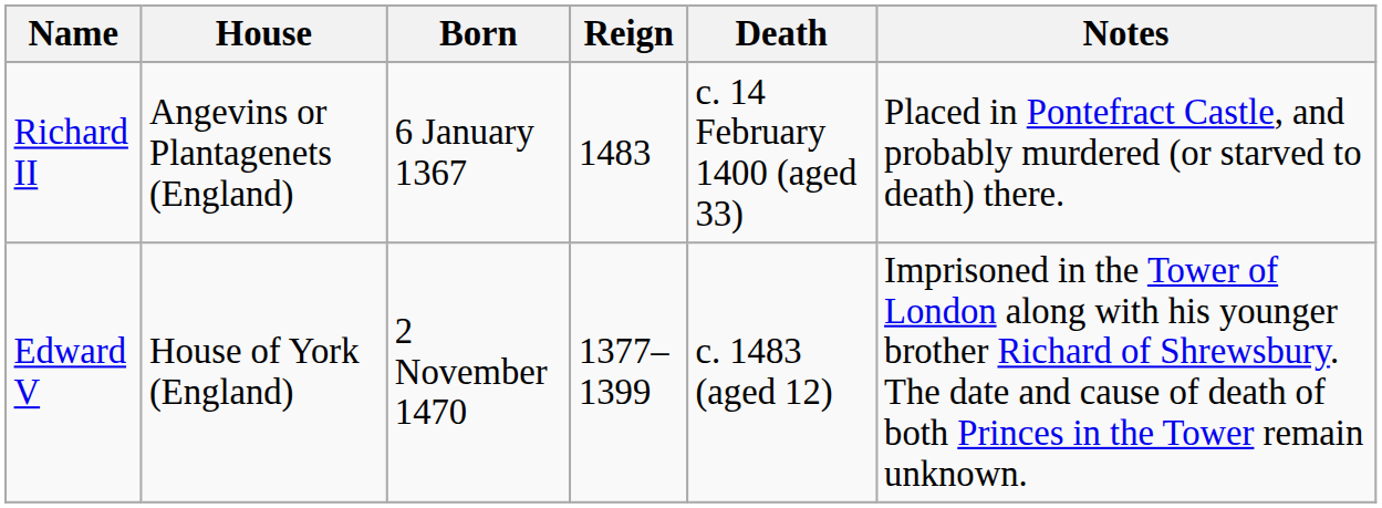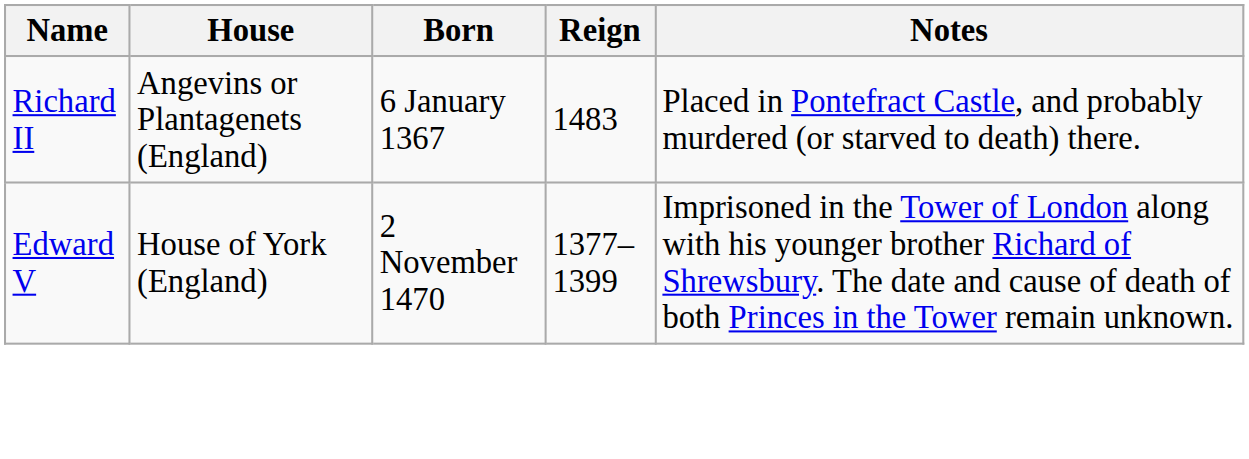- column: Death | c. 14 February 1400 (aged 33) | c. 1483 (aged 12)
